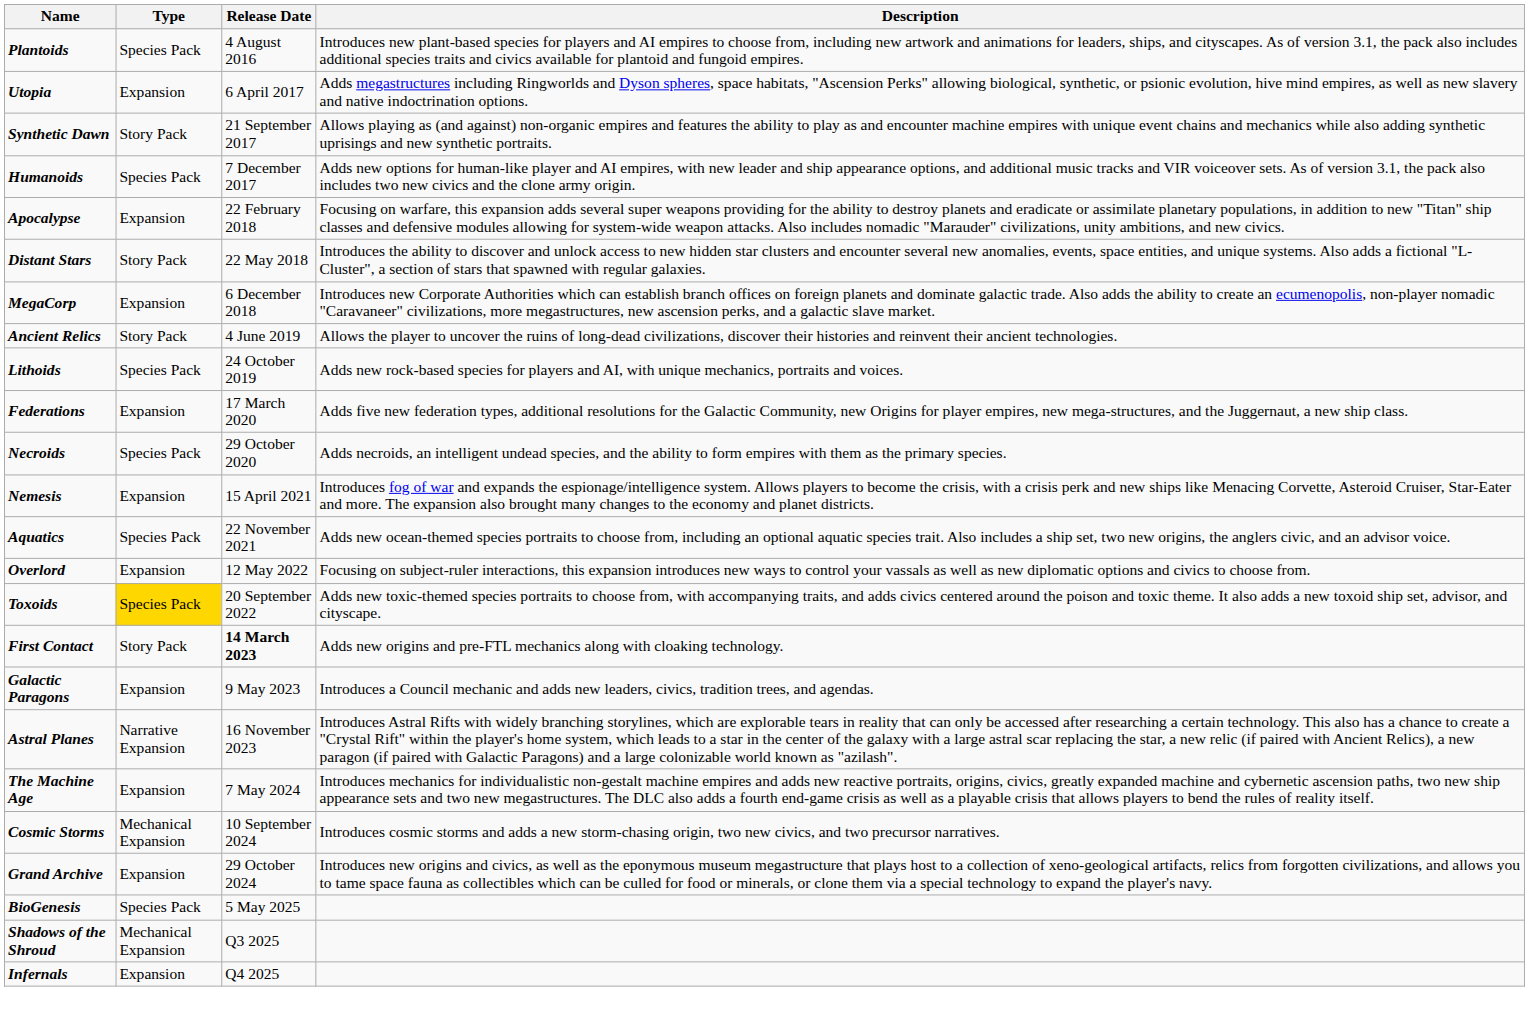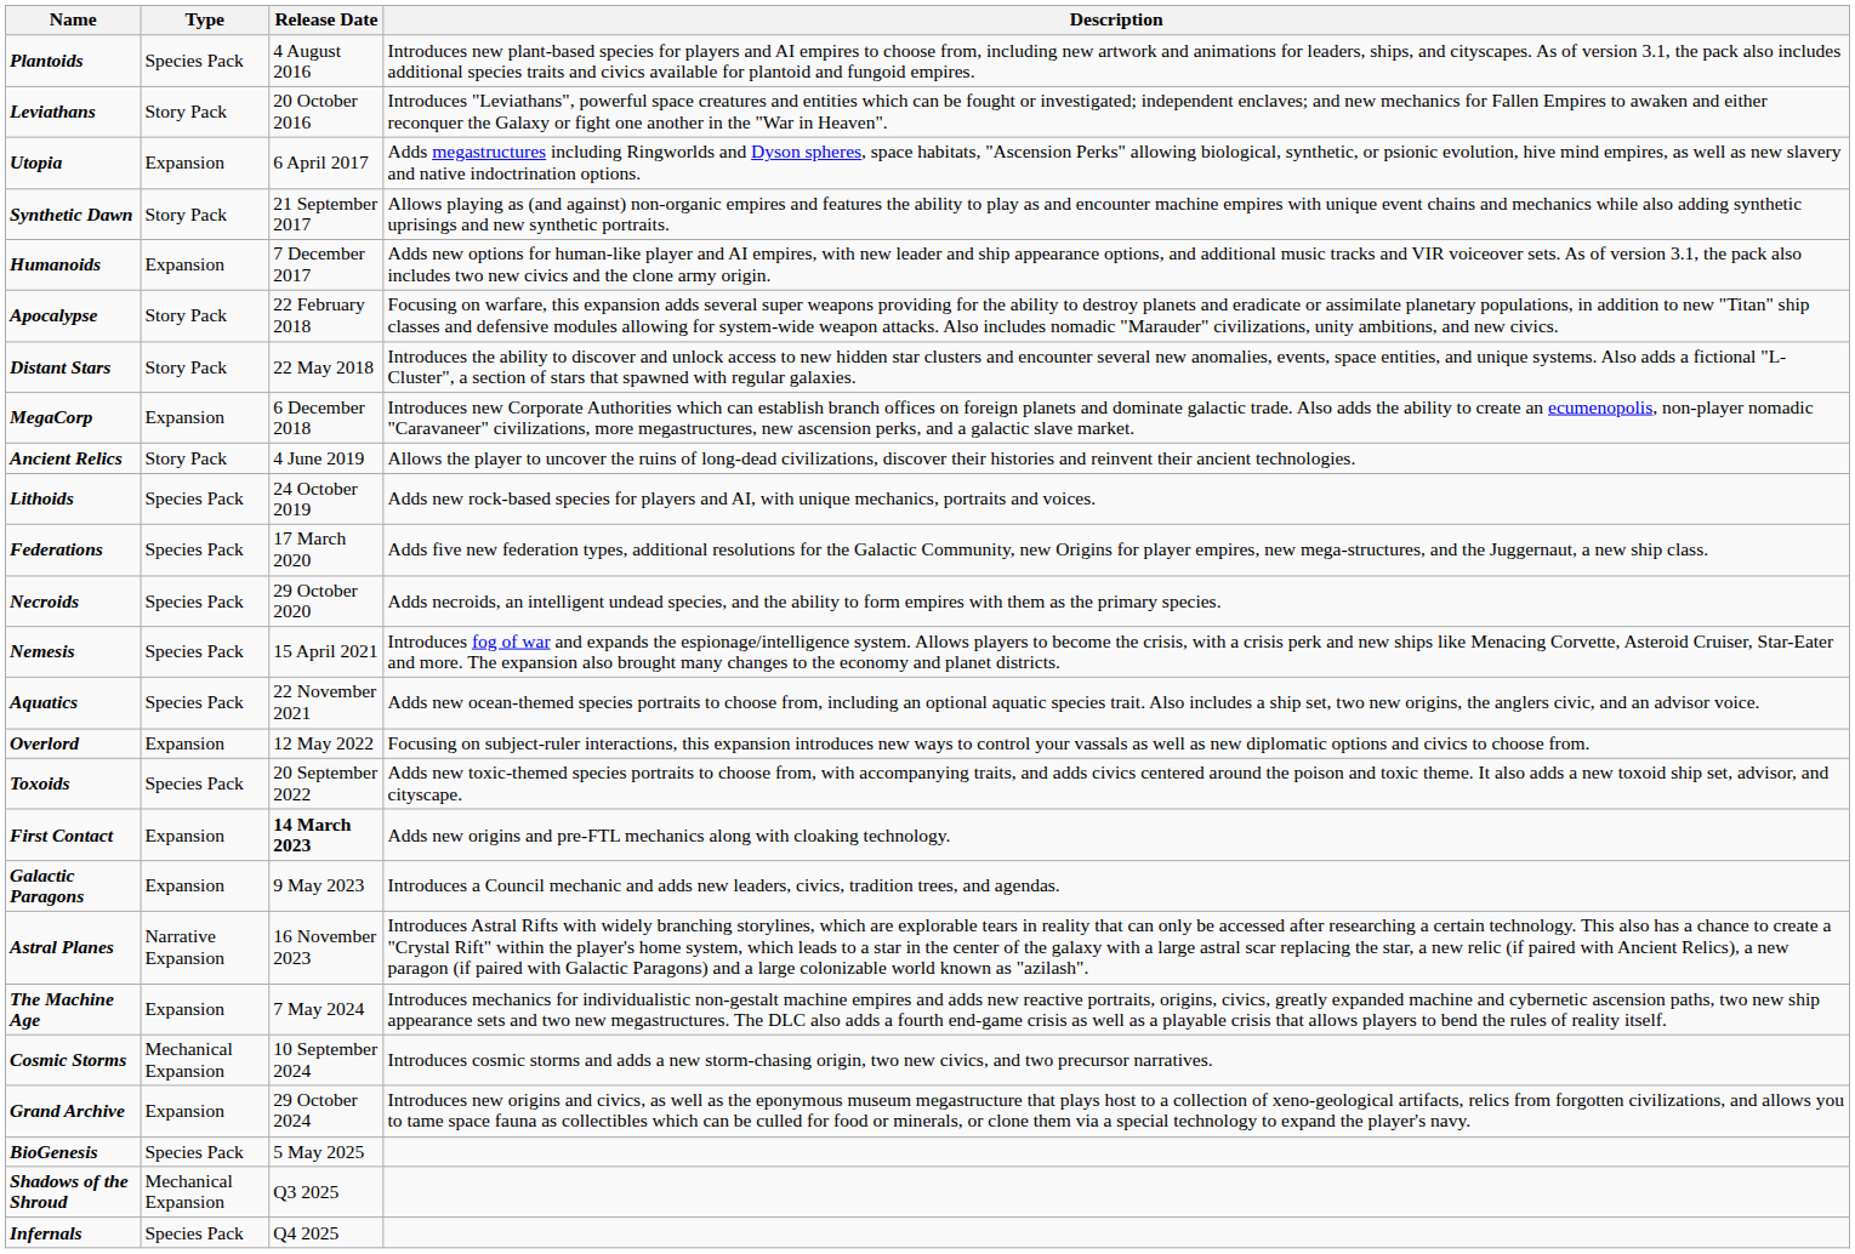+ row: Leviathans | Story Pack | 20 October 2016 | Introduces "Leviathans", powerful space creatures and entities which can be fought or investigated; independent enclaves; and new mechanics for Fallen Empires to awaken and either reconquer the Galaxy or fight one another in the "War in Heaven".
Humanoids | Type: Species Pack -> Expansion
Apocalypse | Type: Expansion -> Story Pack
Federations | Type: Expansion -> Species Pack
Nemesis | Type: Expansion -> Species Pack
Toxoids | Type: gold background -> no background
First Contact | Type: Story Pack -> Expansion
Infernals | Type: Expansion -> Species Pack
